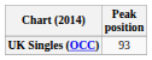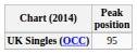UK Singles (OCC) | Peak position: 93 -> 95
